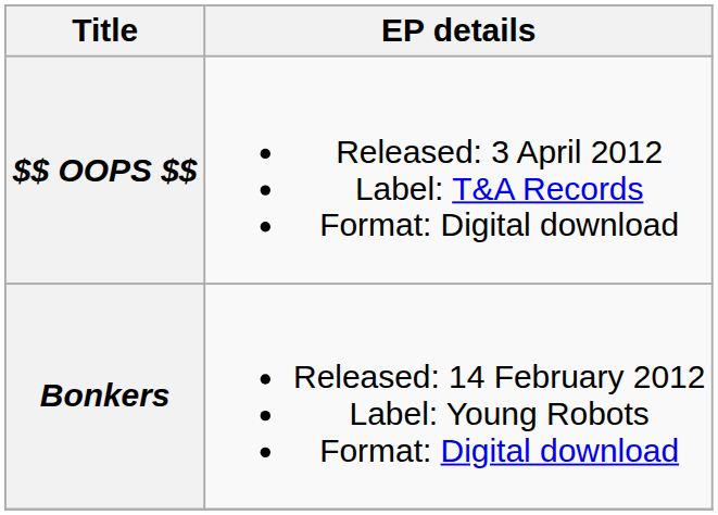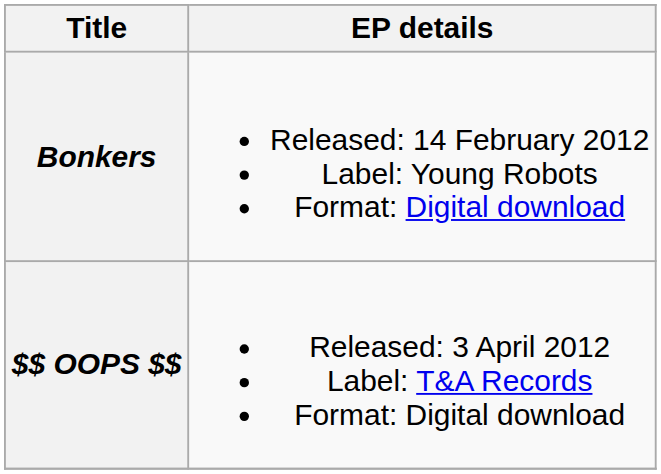rows swapped: Bonkers <-> $$ OOPS $$
